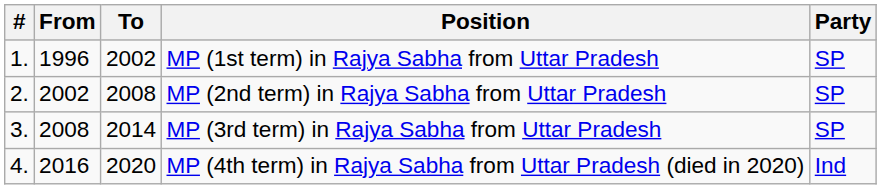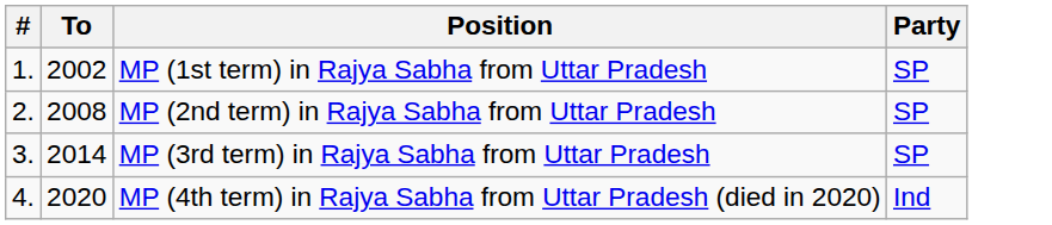- column: From | 1996 | 2002 | 2008 | 2016
